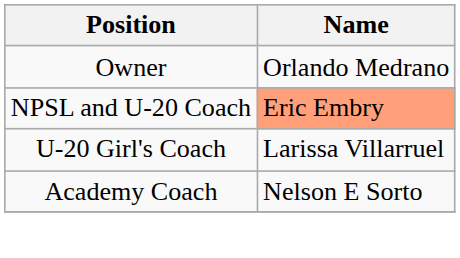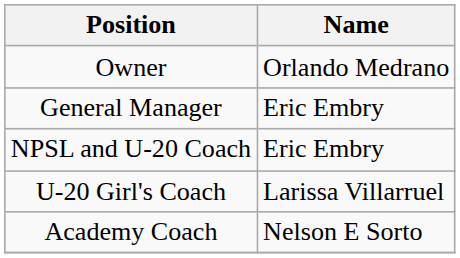+ row: General Manager | Eric Embry
NPSL and U-20 Coach | Name: lightsalmon background -> no background
